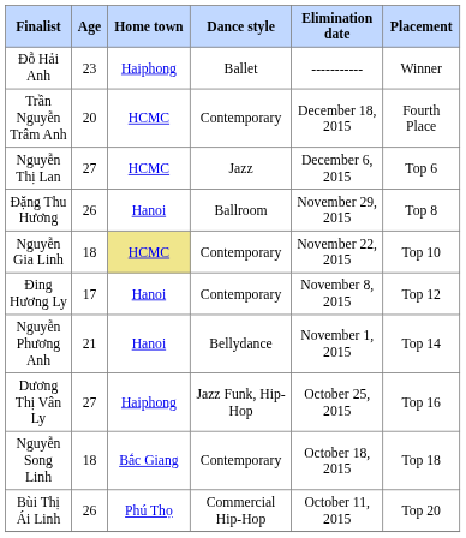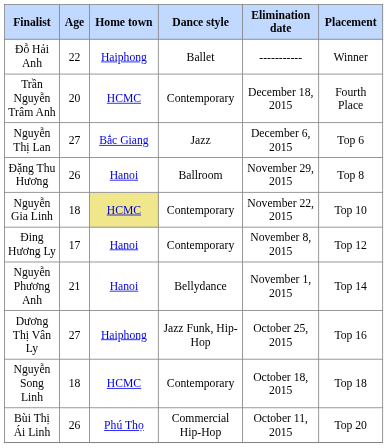Đỗ Hải Anh | Age: 23 -> 22
Nguyễn Thị Lan | Home town: HCMC -> Bắc Giang
Nguyễn Song Linh | Home town: Bắc Giang -> HCMC
